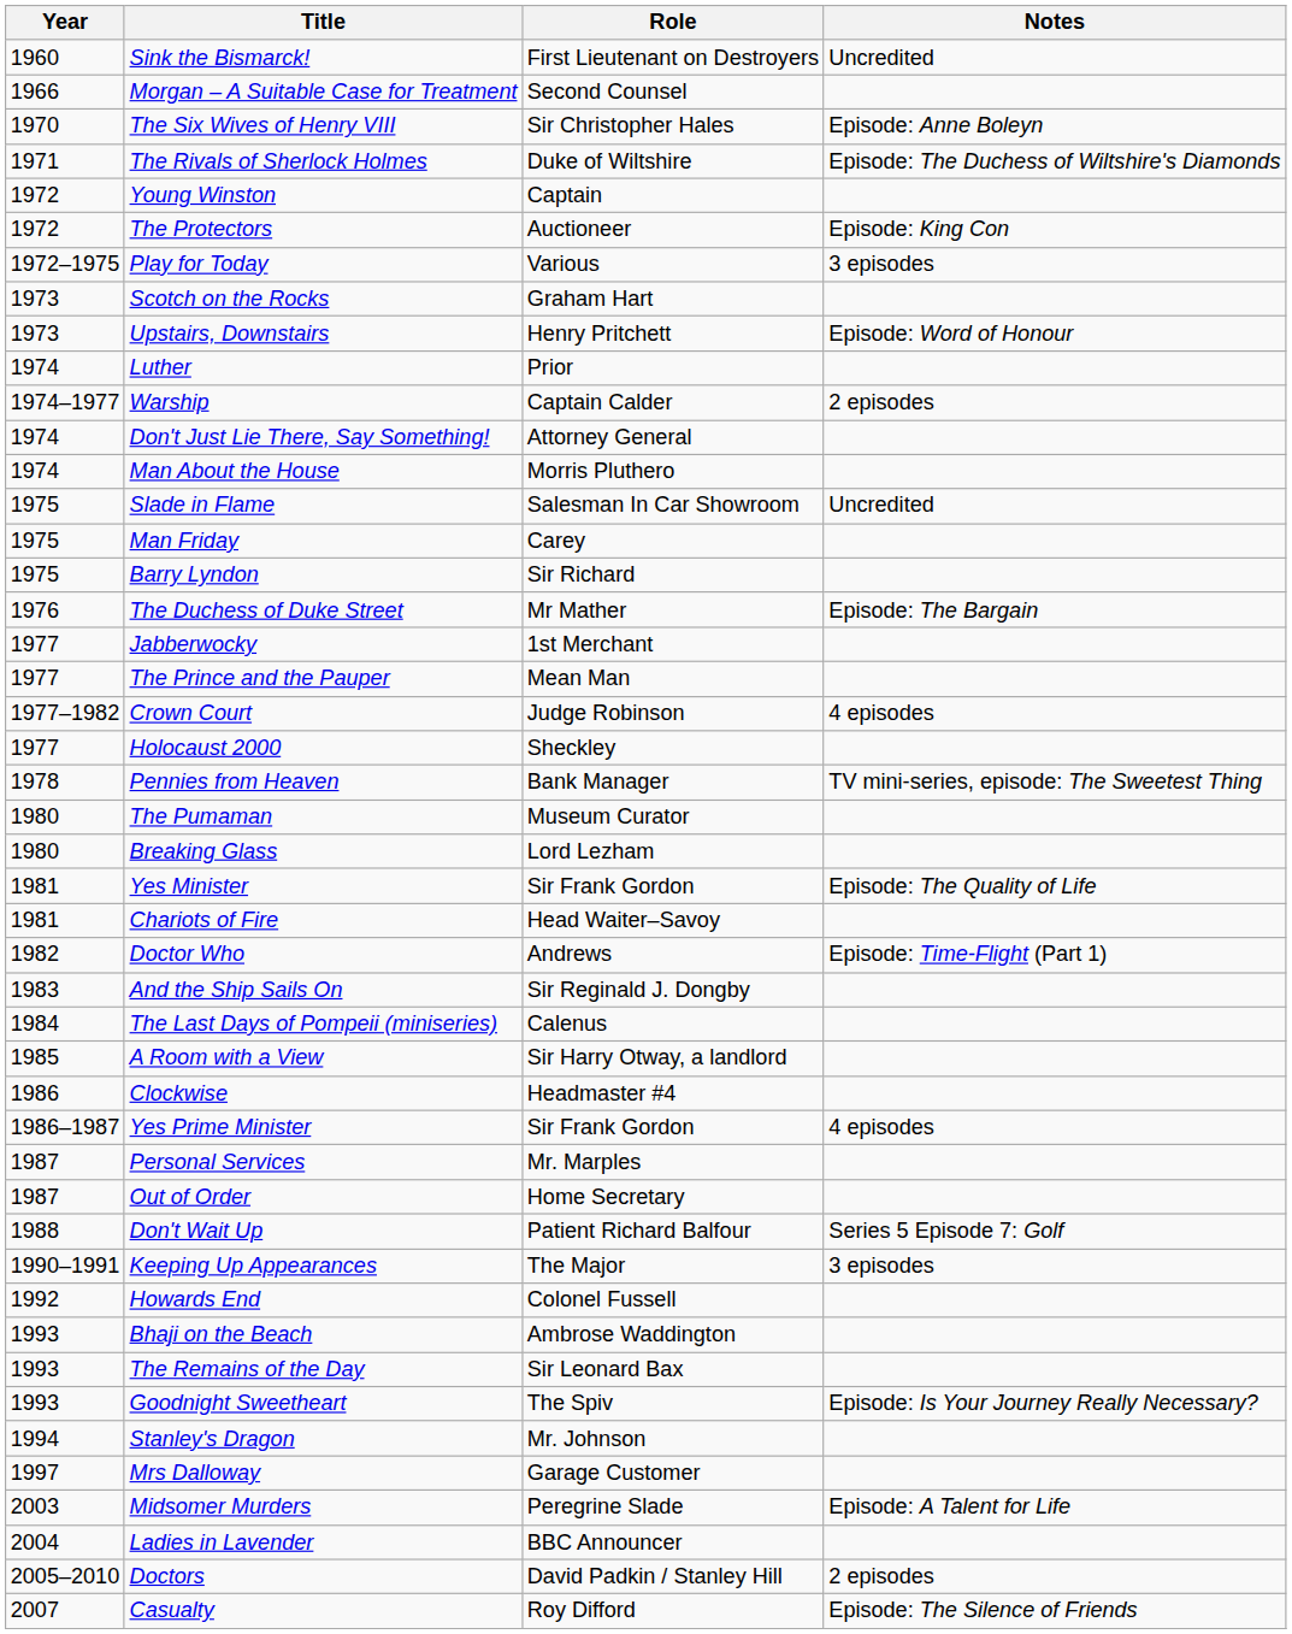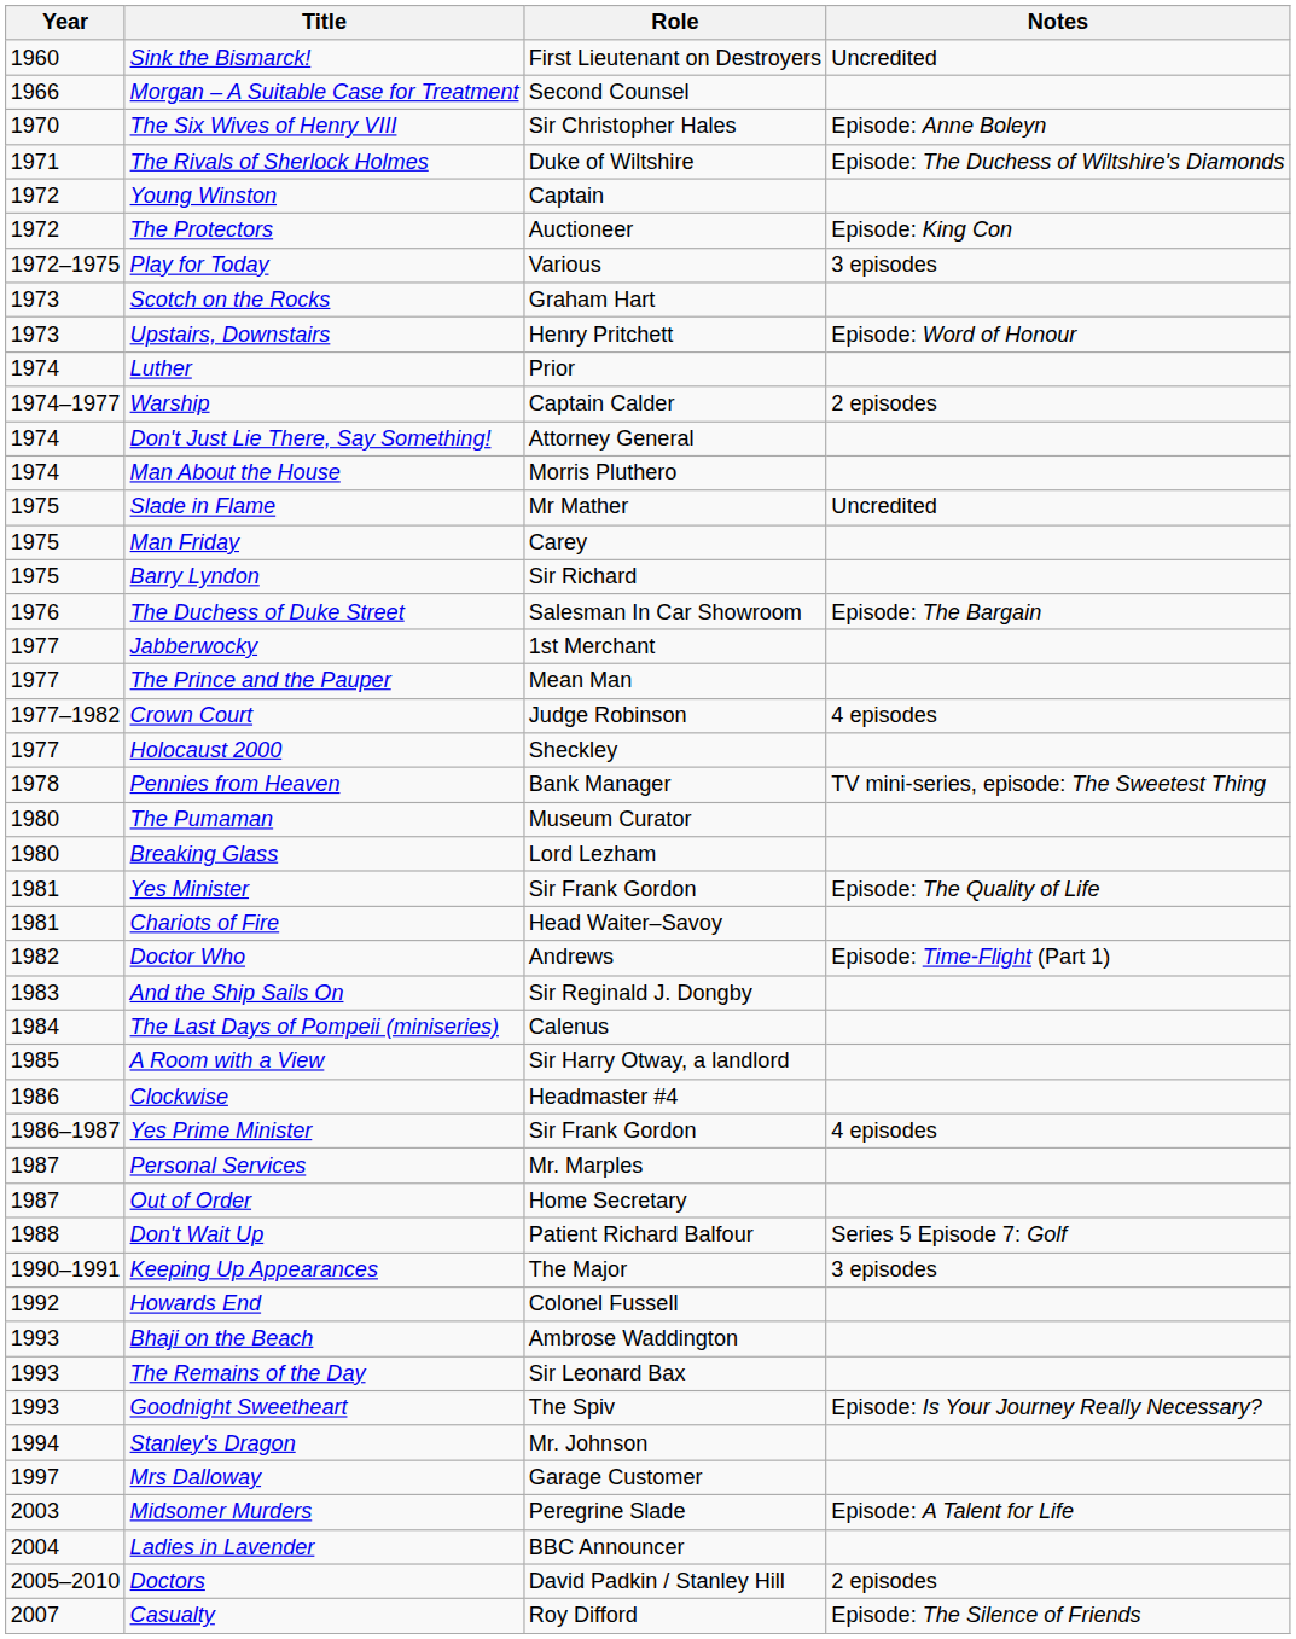Slade in Flame | Role: Salesman In Car Showroom -> Mr Mather
The Duchess of Duke Street | Role: Mr Mather -> Salesman In Car Showroom
